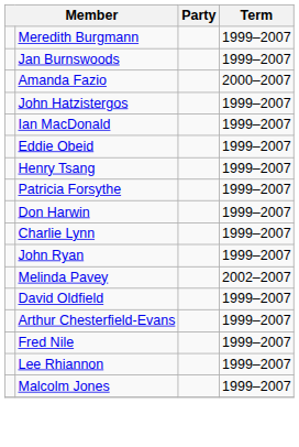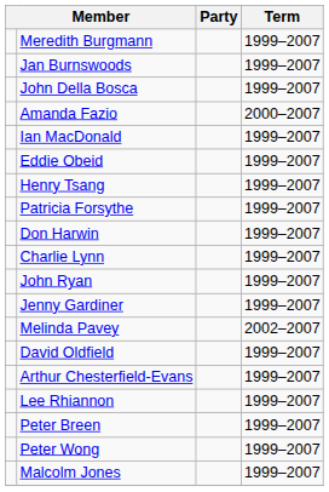+ row: John Della Bosca | 1999–2007
- row: John Hatzistergos | 1999–2007
+ row: Jenny Gardiner | 1999–2007
- row: Fred Nile | 1999–2007
+ row: Peter Breen | 1999–2007
+ row: Peter Wong | 1999–2007
